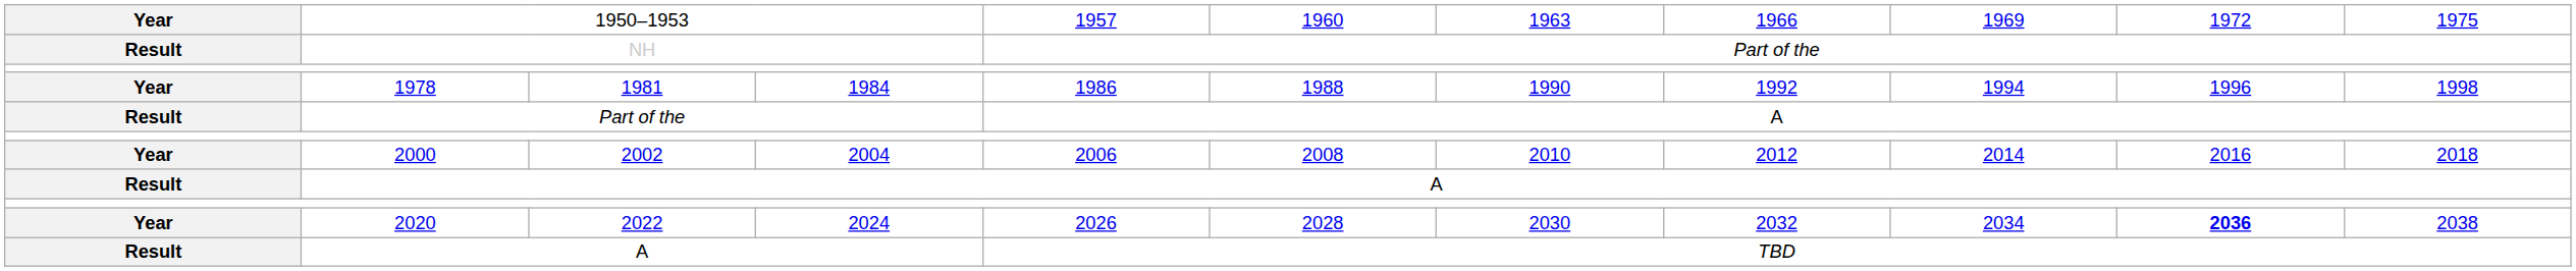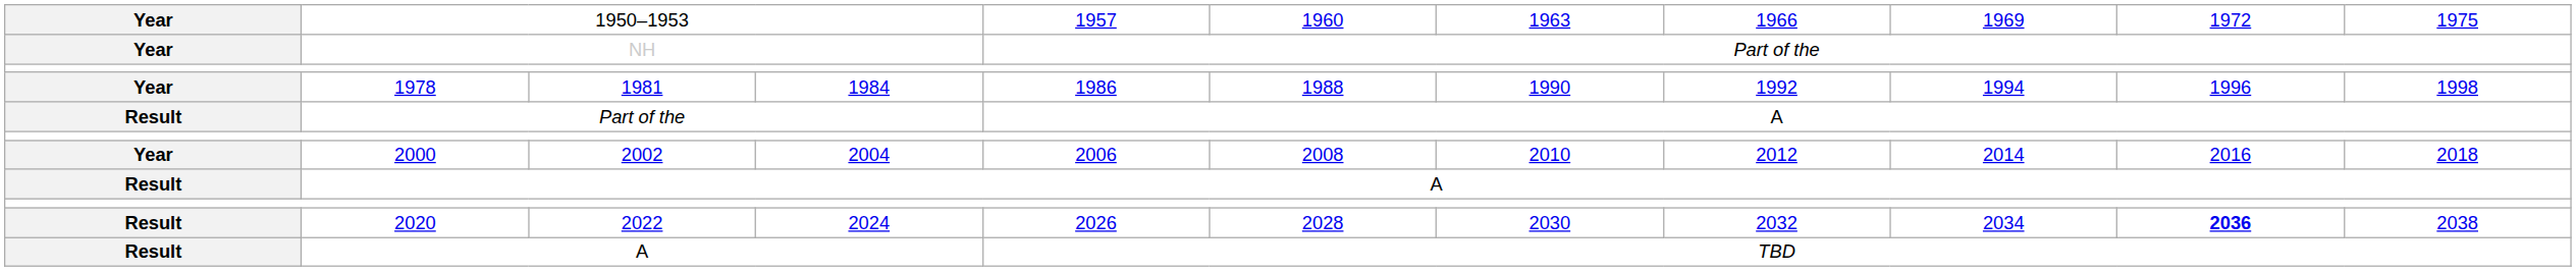NH | column 1: Result -> Year
2020 | column 1: Year -> Result
